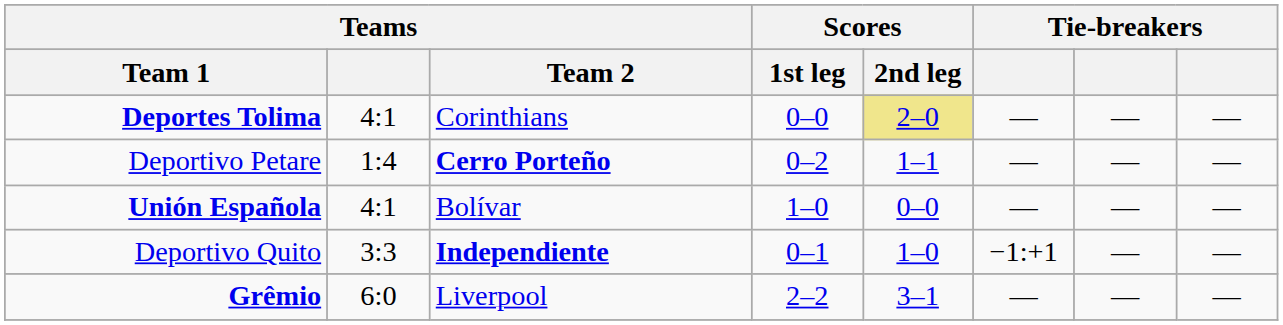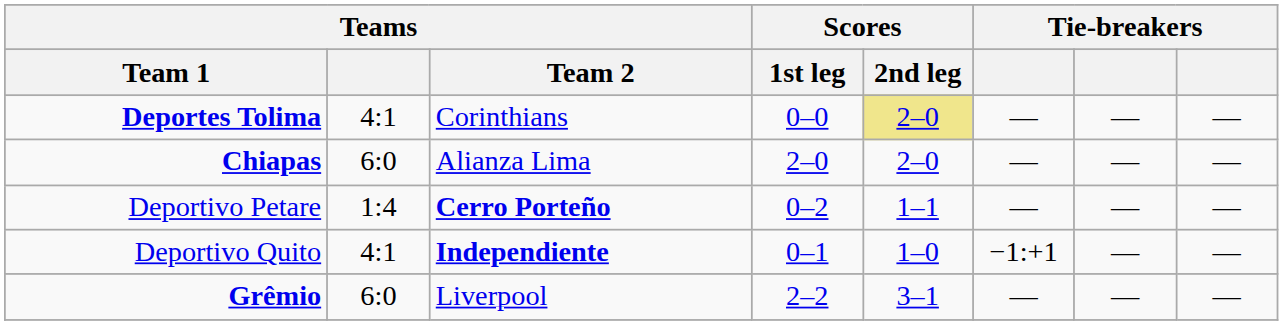+ row: Chiapas | 6:0 | Alianza Lima | 2–0 | 2–0 | — | — | —
- row: Unión Española | 4:1 | Bolívar | 1–0 | 0–0 | — | — | —
Deportivo Quito | Teams: 3:3 -> 4:1
